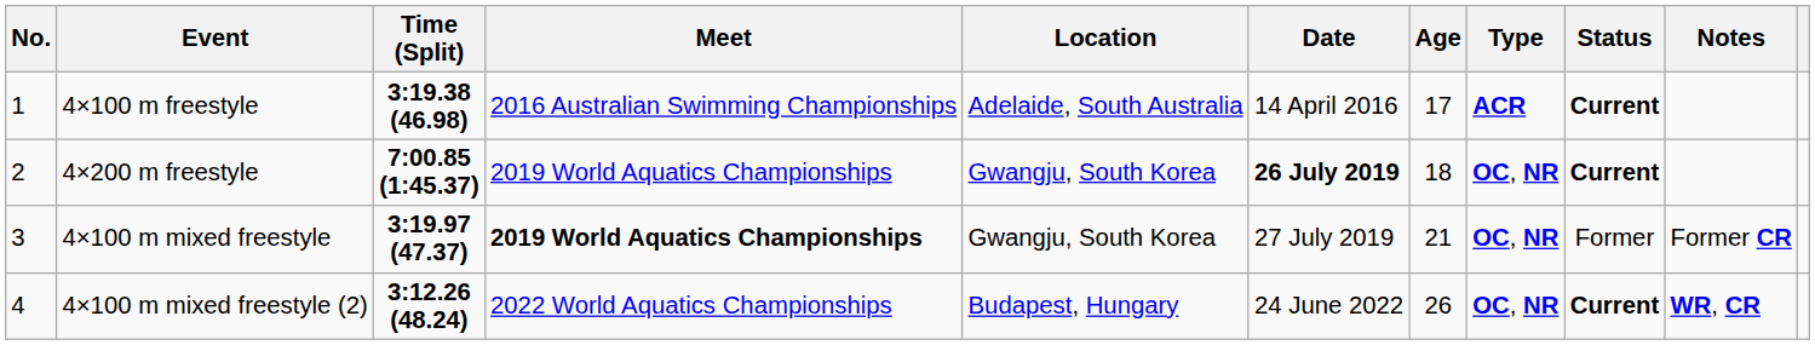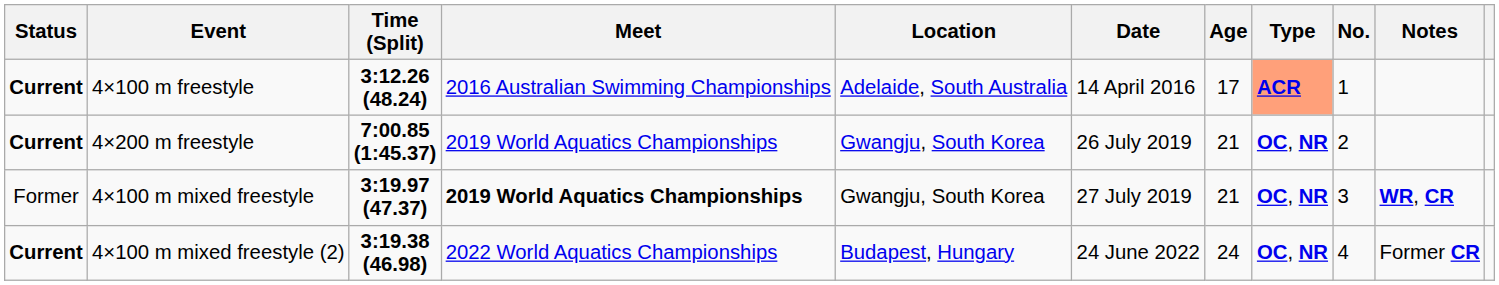columns swapped: No. <-> Status
4×100 m freestyle | Time (Split): 3:19.38 (46.98) -> 3:12.26 (48.24)
4×100 m freestyle | Type: no background -> lightsalmon background
4×200 m freestyle | Date: bold -> normal
4×200 m freestyle | Age: 18 -> 21
4×100 m mixed freestyle | Notes: Former CR -> WR, CR
4×100 m mixed freestyle (2) | Time (Split): 3:12.26 (48.24) -> 3:19.38 (46.98)
4×100 m mixed freestyle (2) | Age: 26 -> 24
4×100 m mixed freestyle (2) | Notes: WR, CR -> Former CR
